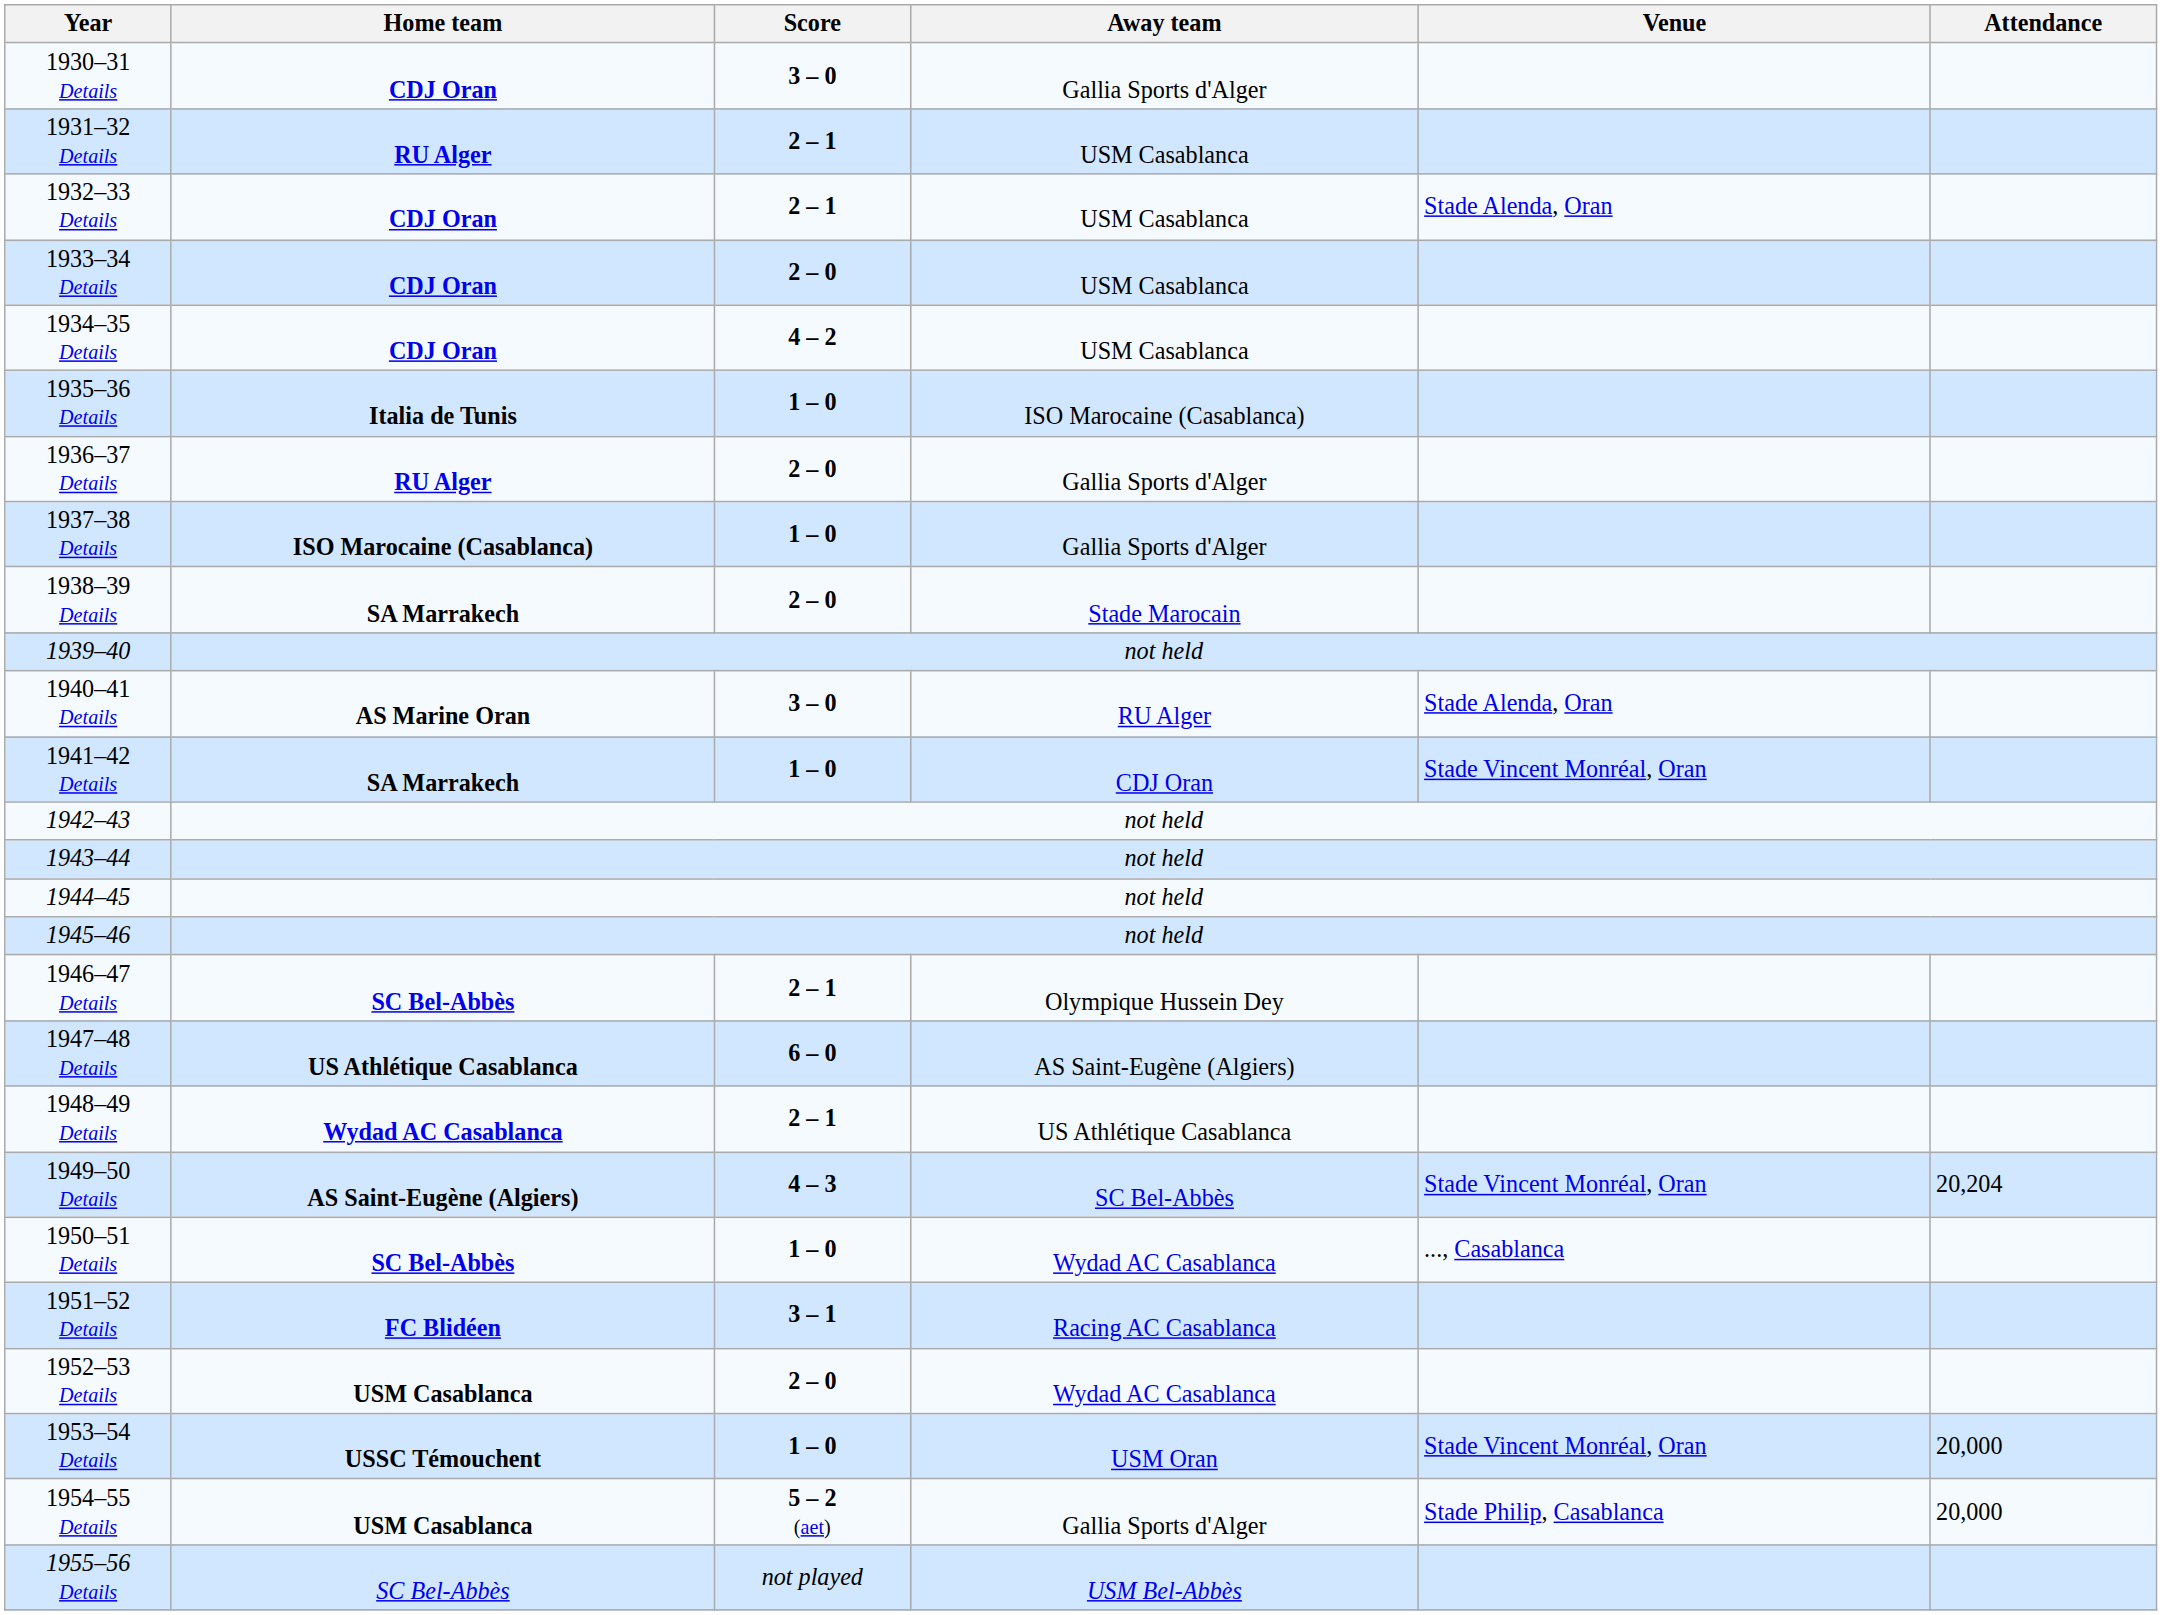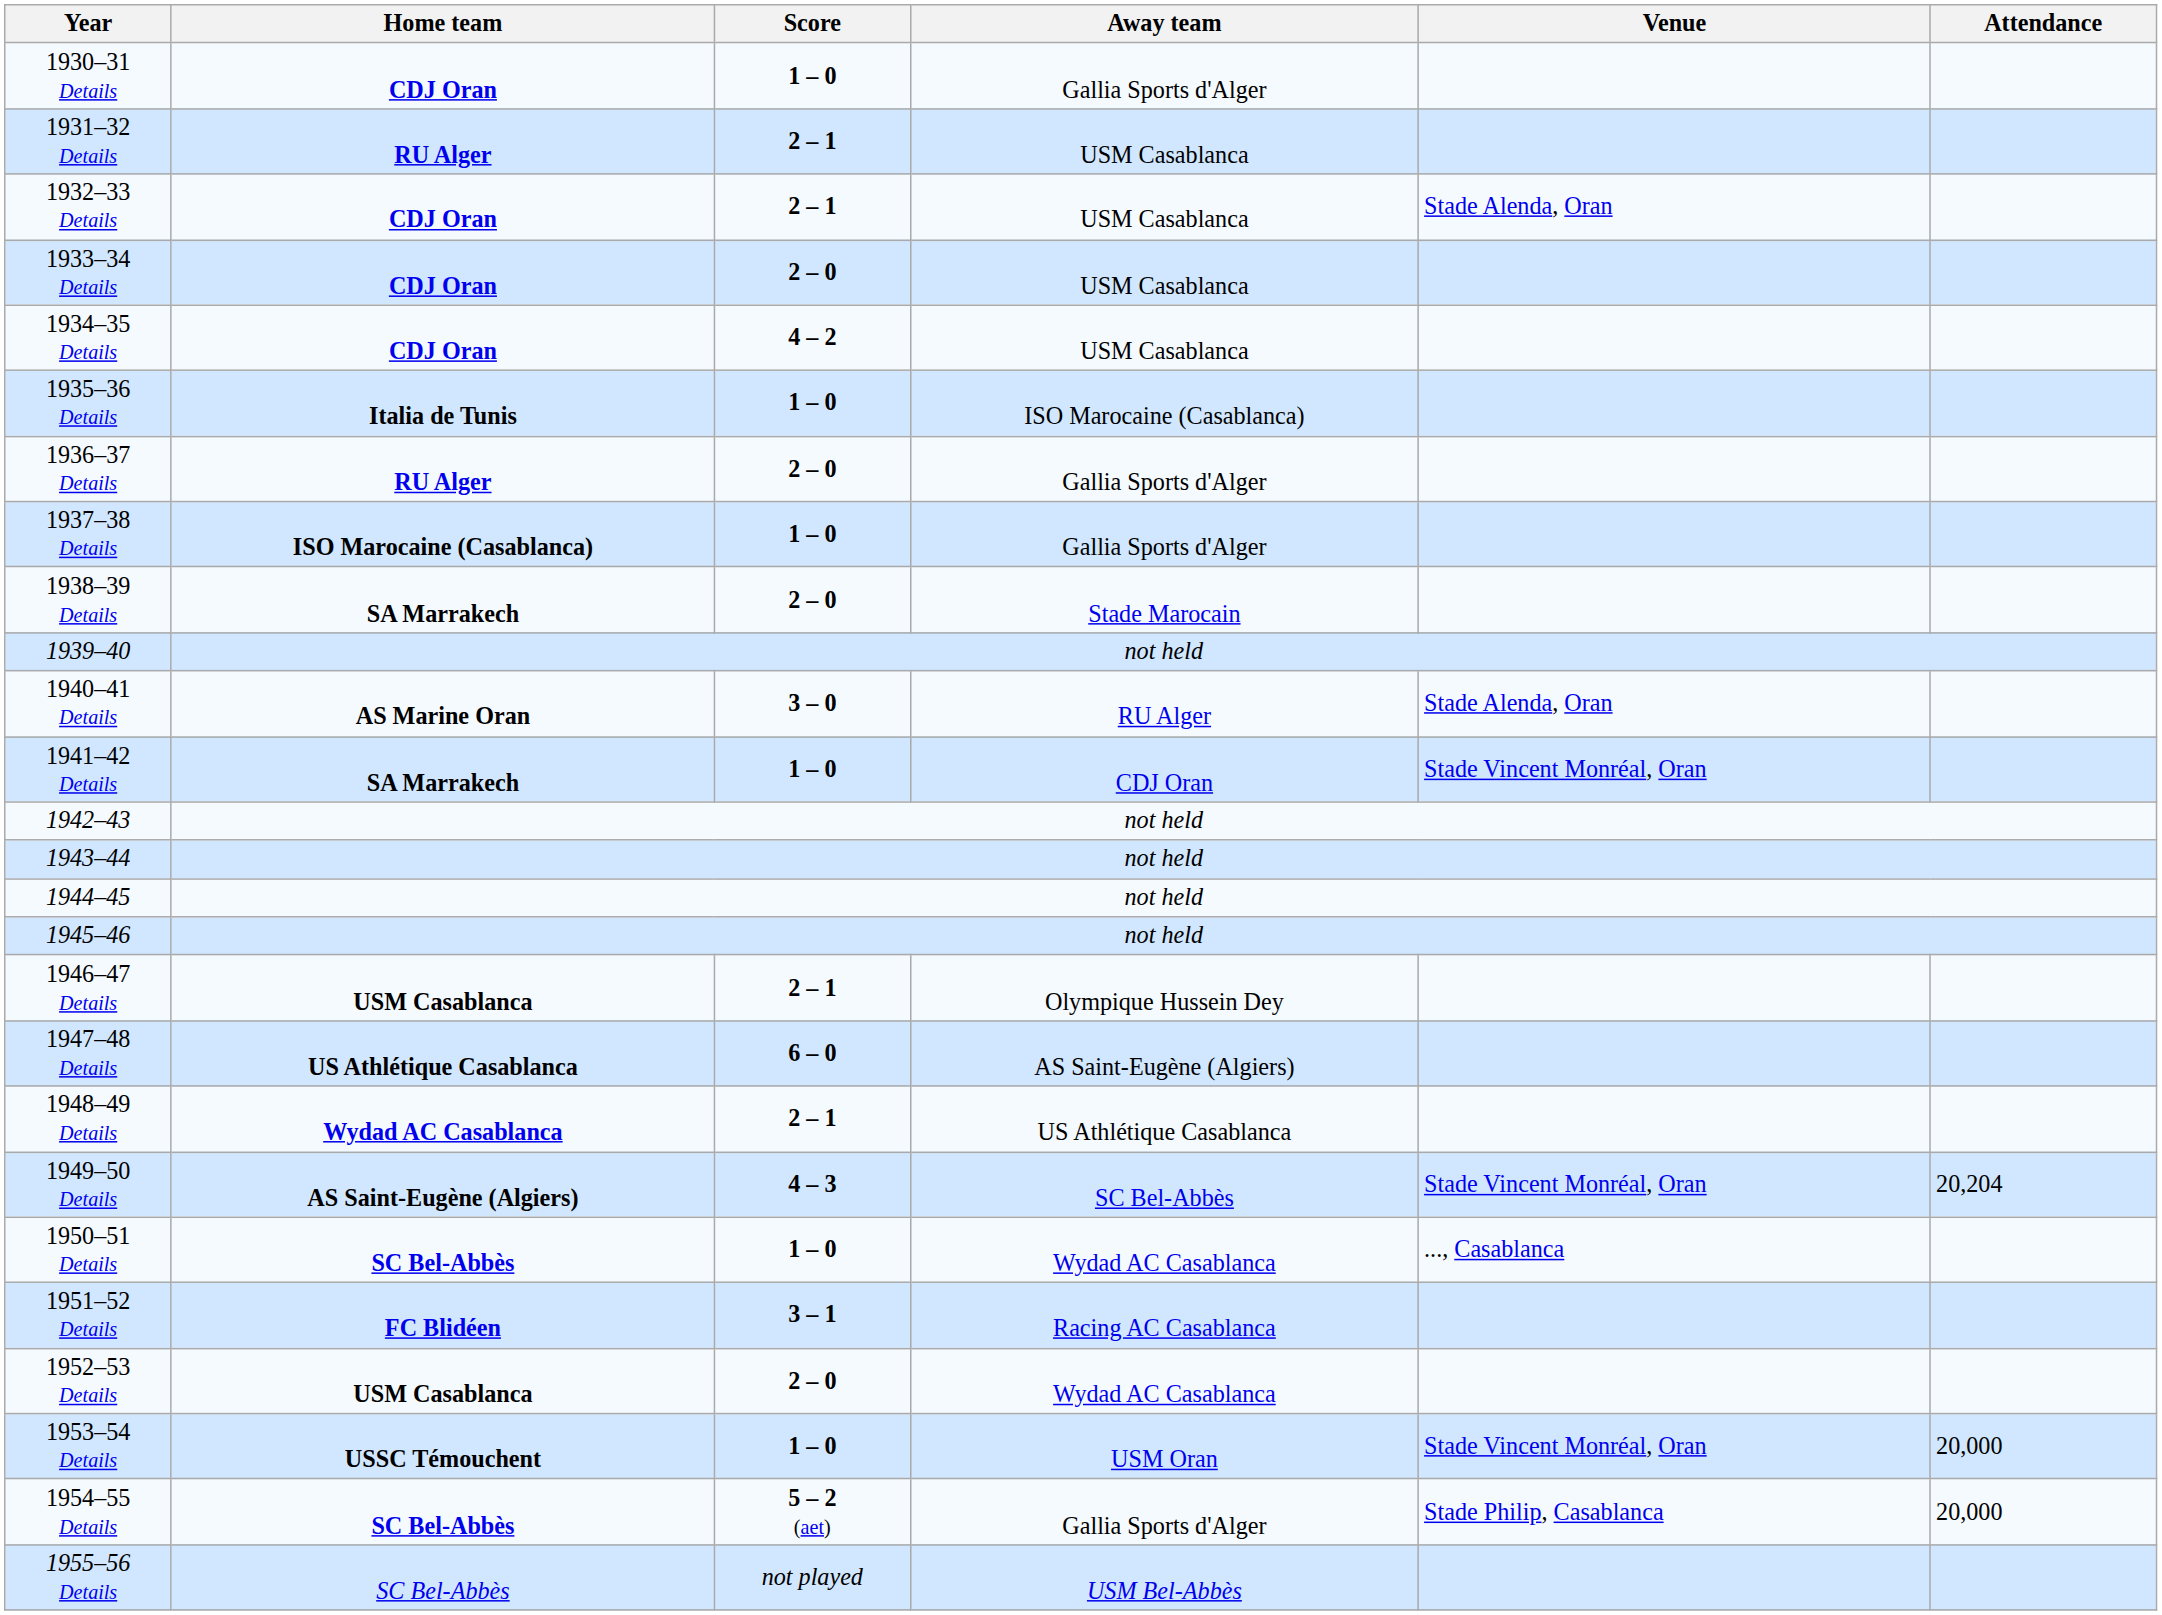1930–31 Details | Score: 3 – 0 -> 1 – 0
1946–47 Details | Home team: SC Bel-Abbès -> USM Casablanca
1954–55 Details | Home team: USM Casablanca -> SC Bel-Abbès
